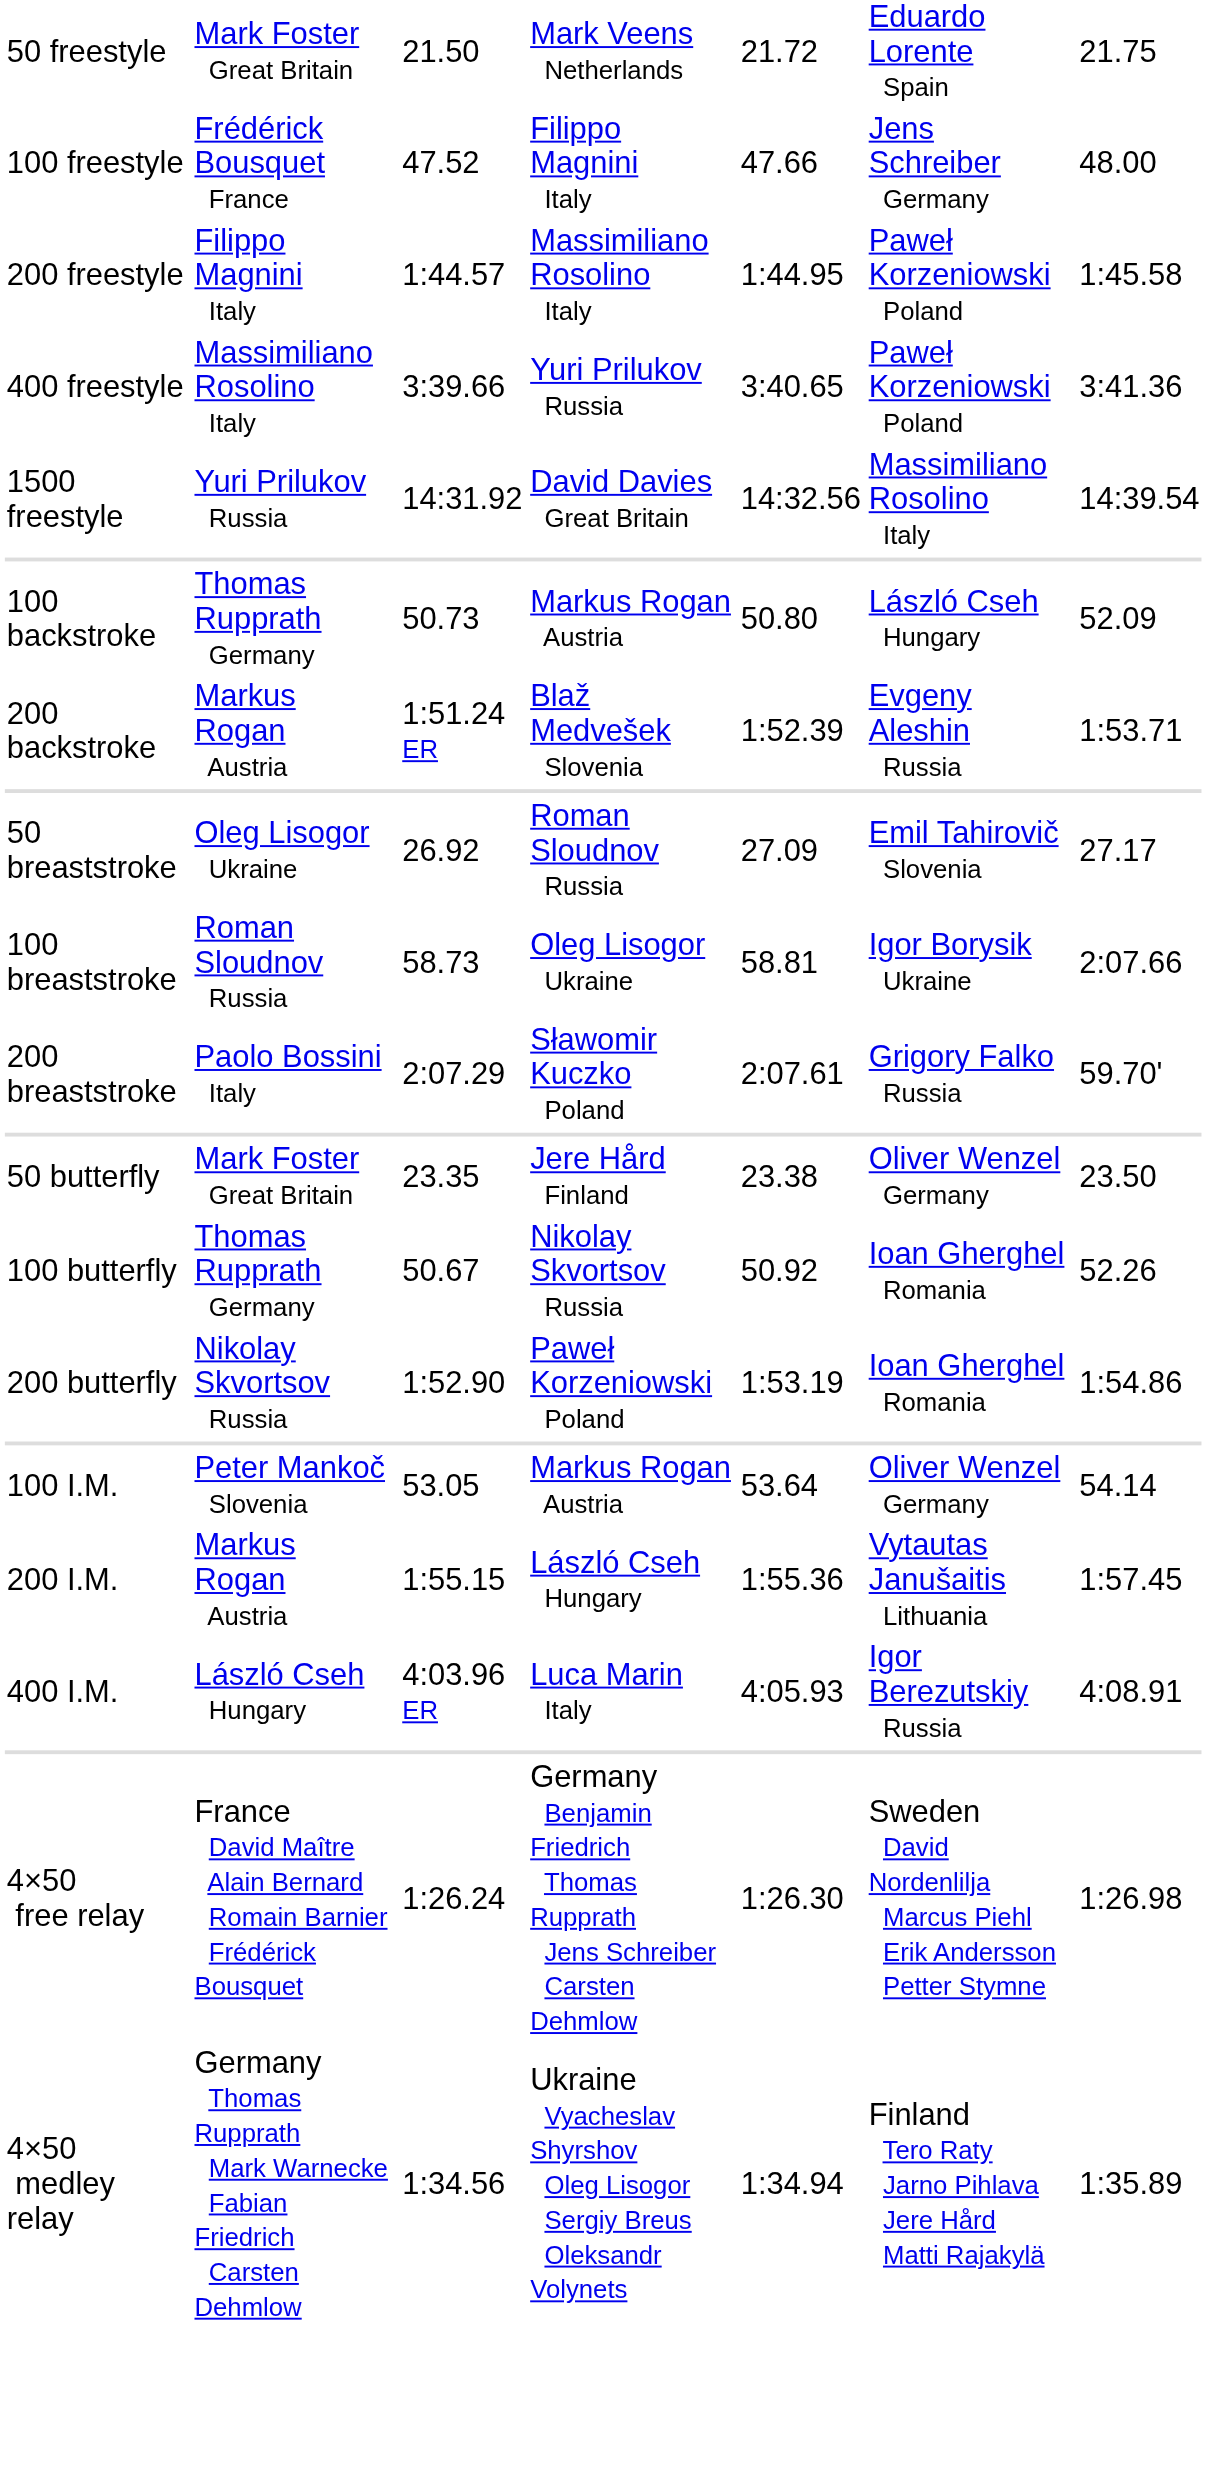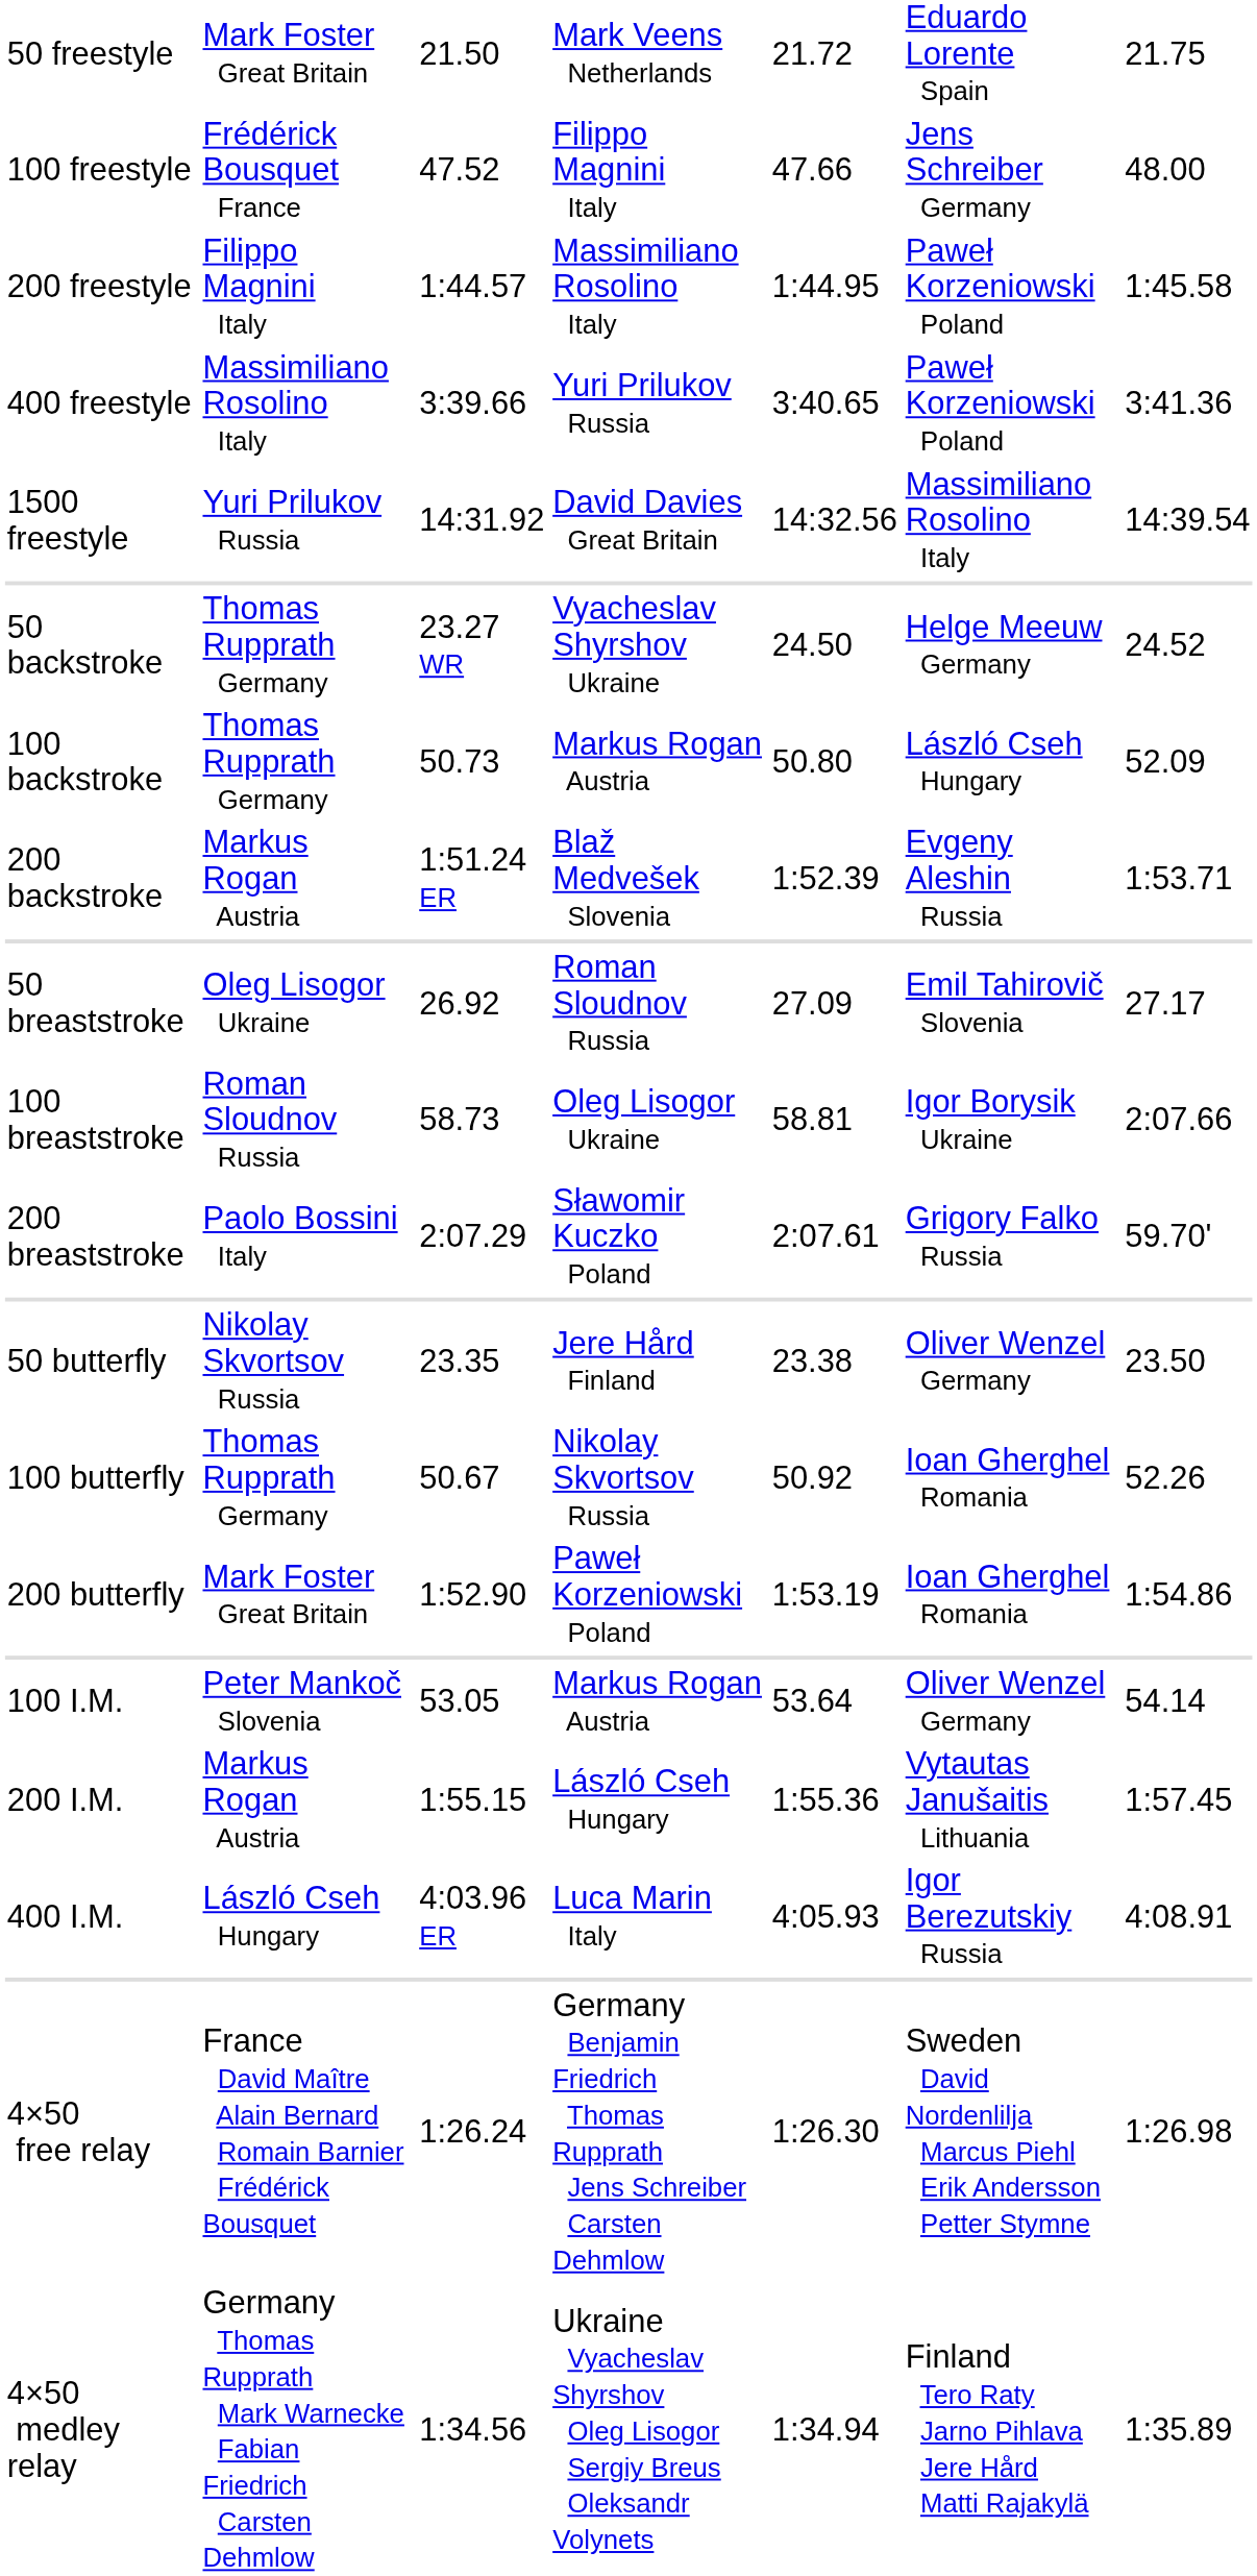+ row: 50 backstroke | Thomas Rupprath Germany | 23.27 WR | Vyacheslav Shyrshov Ukraine | 24.50 | Helge Meeuw Germany | 24.52
50 butterfly | column 2: Mark Foster Great Britain -> Nikolay Skvortsov Russia
200 butterfly | column 2: Nikolay Skvortsov Russia -> Mark Foster Great Britain
